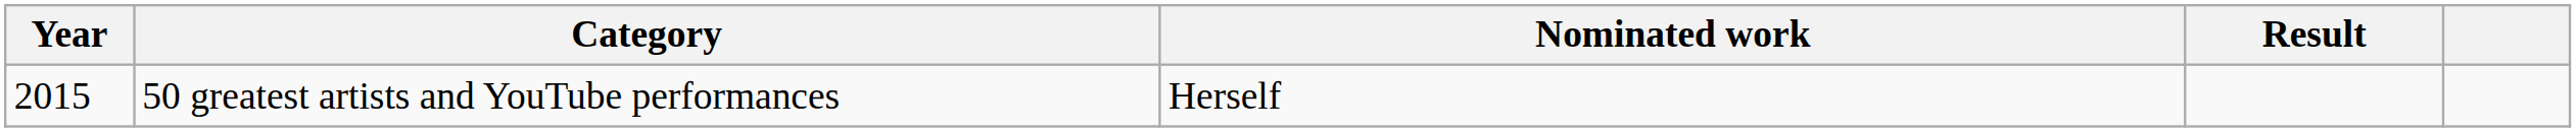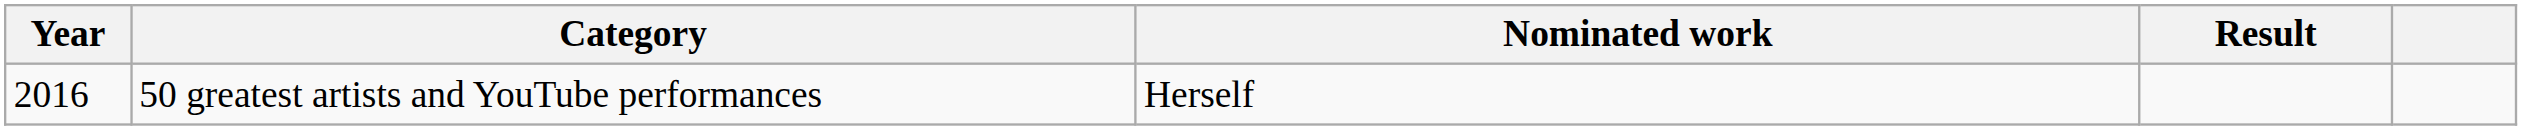50 greatest artists and YouTube performances | Year: 2015 -> 2016
